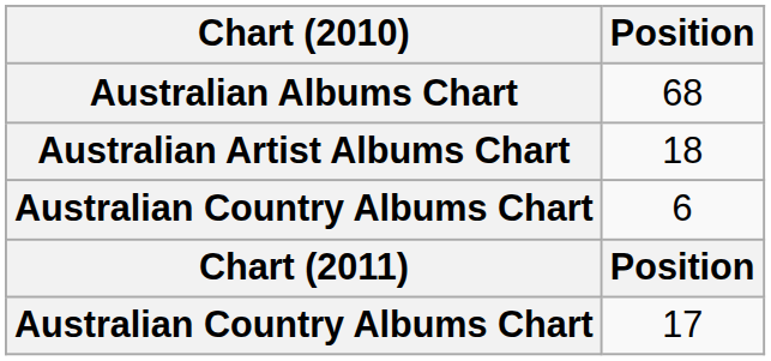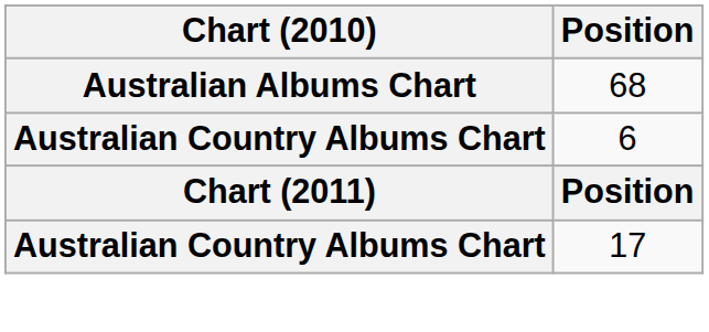- row: Australian Artist Albums Chart | 18
